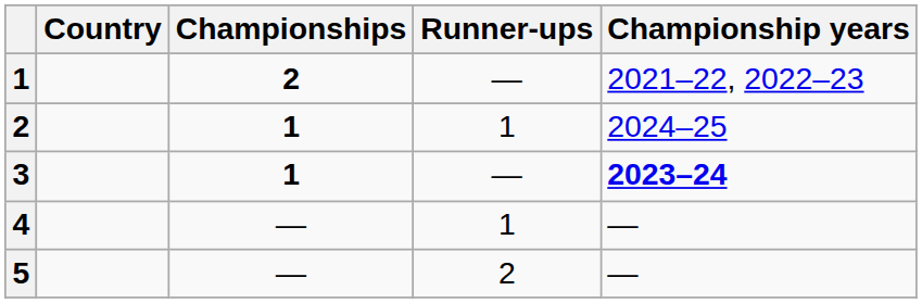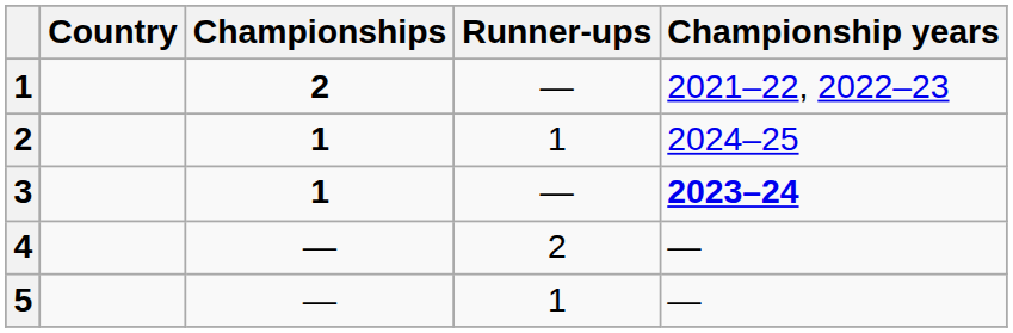4 | Runner-ups: 1 -> 2
5 | Runner-ups: 2 -> 1
